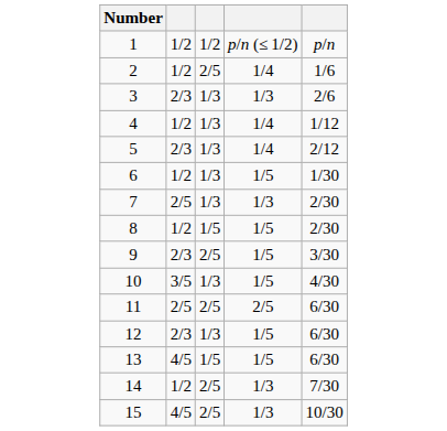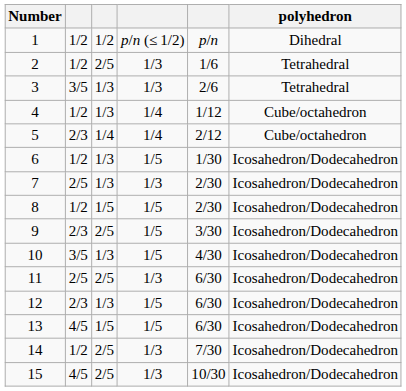+ column: polyhedron | Dihedral | Tetrahedral | Tetrahedral | Cube/octahedron | Cube/octahedron | Icosahedron/Dodecahedron | Icosahedron/Dodecahedron | Icosahedron/Dodecahedron | Icosahedron/Dodecahedron | Icosahedron/Dodecahedron | Icosahedron/Dodecahedron | Icosahedron/Dodecahedron | Icosahedron/Dodecahedron | Icosahedron/Dodecahedron | Icosahedron/Dodecahedron
2 | column 4: 1/4 -> 1/3
3 | column 2: 2/3 -> 3/5
5 | column 3: 1/3 -> 1/4
11 | column 4: 2/5 -> 1/3
